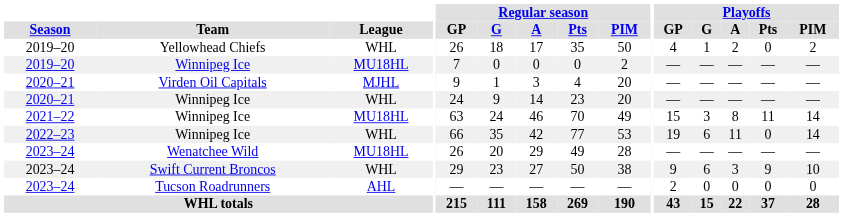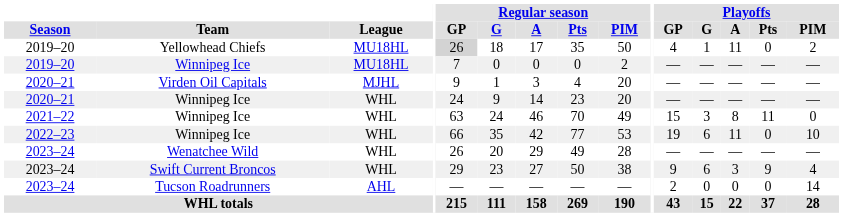Yellowhead Chiefs | League: WHL -> MU18HL
Yellowhead Chiefs | Regular season / GP: no background -> lightgrey background
Yellowhead Chiefs | Playoffs / A: 2 -> 11
2021–22 / Winnipeg Ice | League: MU18HL -> WHL
2021–22 / Winnipeg Ice | Playoffs / PIM: 14 -> 0
2022–23 / Winnipeg Ice | Playoffs / PIM: 14 -> 10
Wenatchee Wild | League: MU18HL -> WHL
Swift Current Broncos | Playoffs / PIM: 10 -> 4
Tucson Roadrunners | Playoffs / PIM: 0 -> 14
